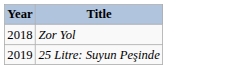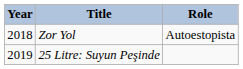+ column: Role | Autoestopista
